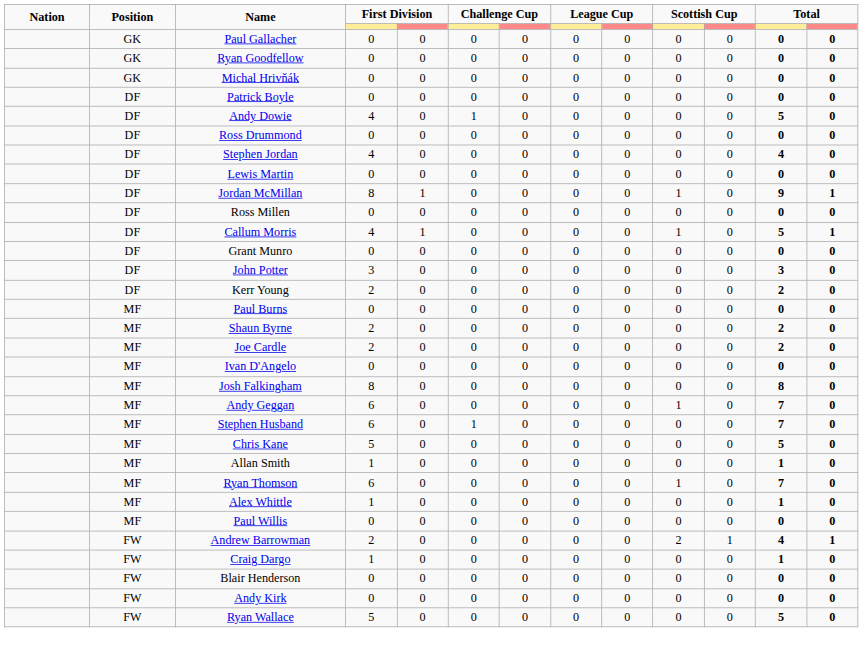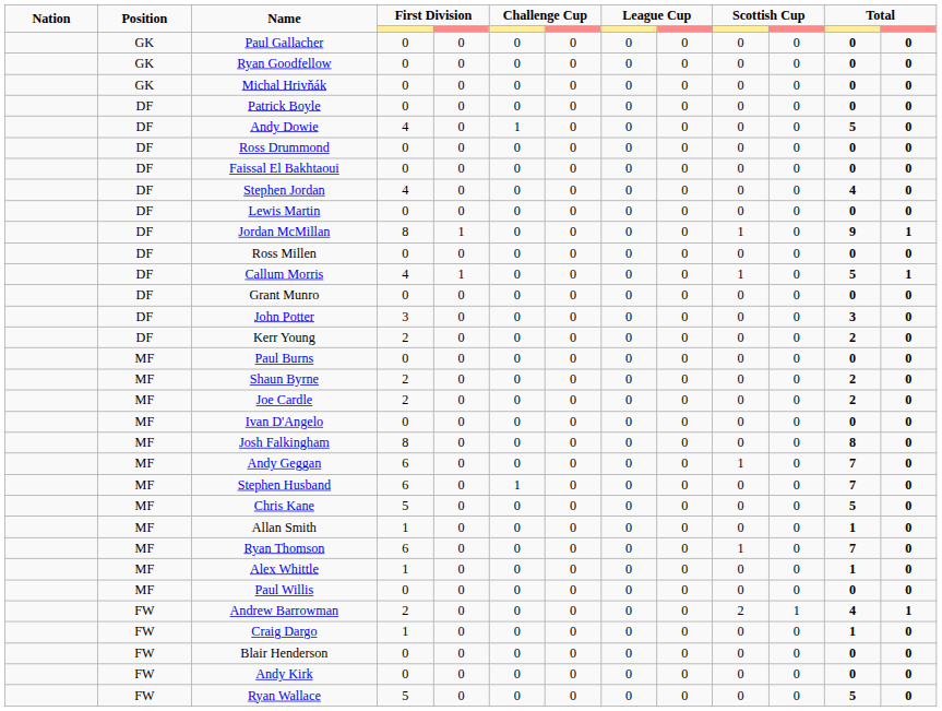+ row: DF | Faissal El Bakhtaoui | 0 | 0 | 0 | 0 | 0 | 0 | 0 | 0 | 0 | 0
